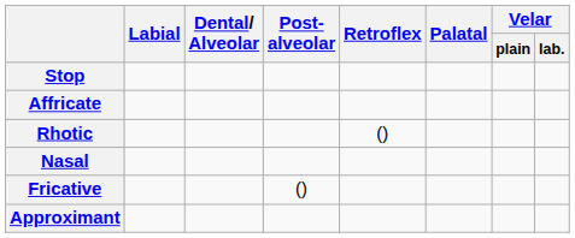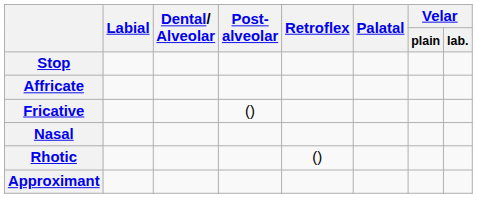rows swapped: Fricative <-> Rhotic
